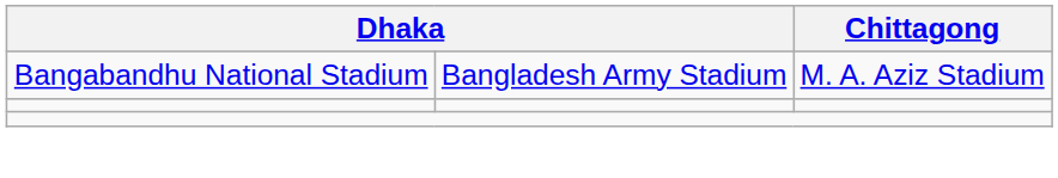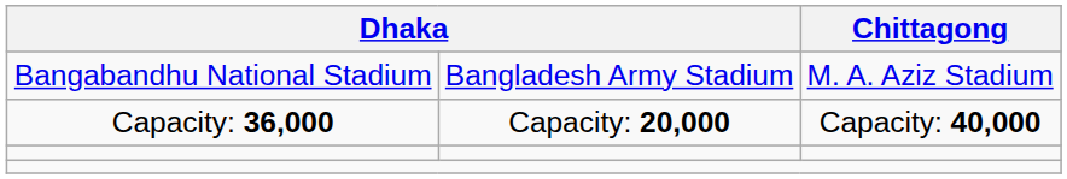+ row: Capacity: 36,000 | Capacity: 20,000 | Capacity: 40,000
